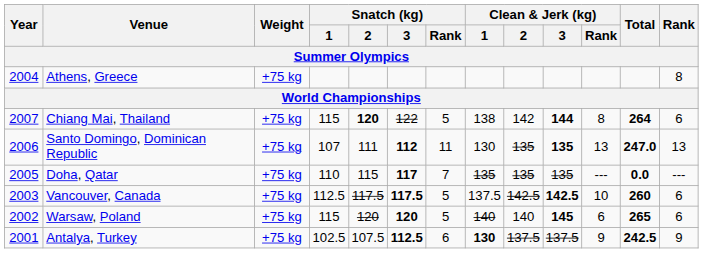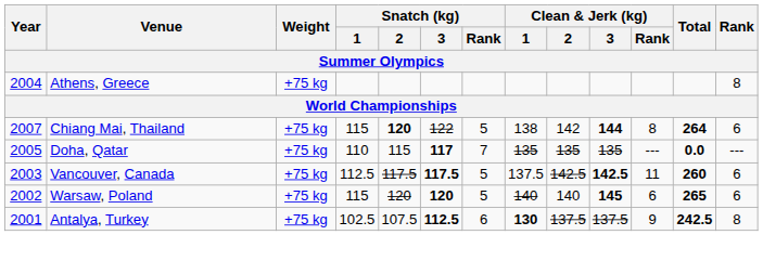- row: 2006 | Santo Domingo, Dominican Republic | +75 kg | 107 | 111 | 112 | 11 | 130 | 135 | 135 | 13 | 247.0 | 13
Vancouver, Canada | Clean & Jerk (kg) / Rank: 10 -> 11
Antalya, Turkey | Rank: 9 -> 8
